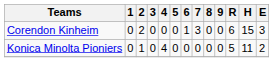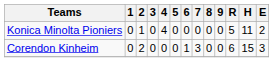rows swapped: Corendon Kinheim <-> Konica Minolta Pioniers
